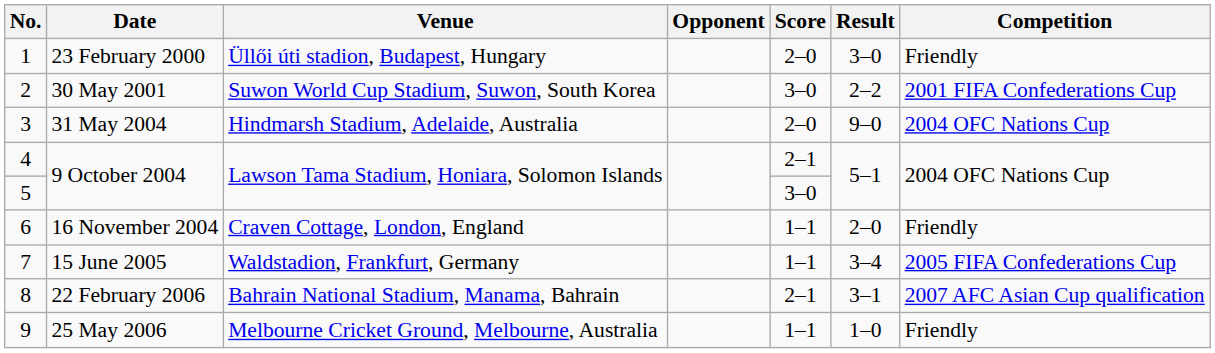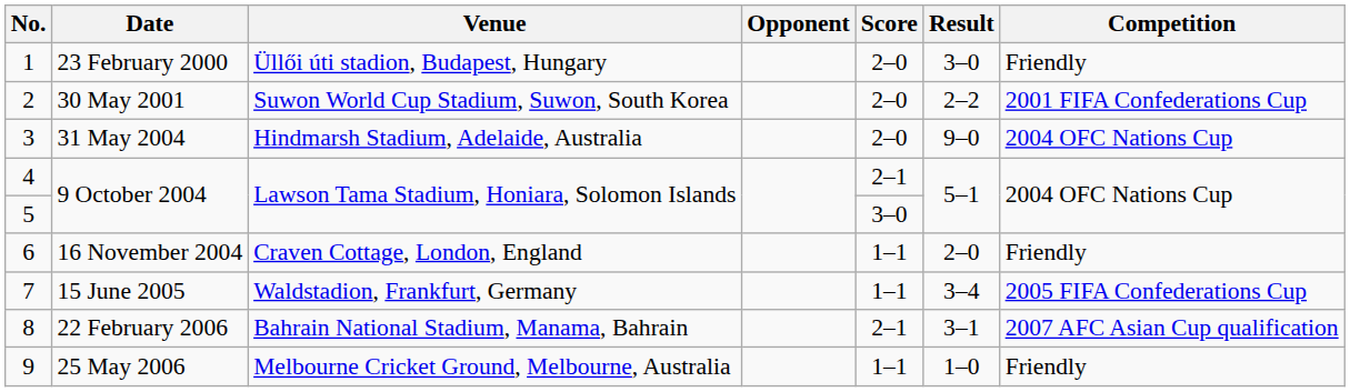2 | Score: 3–0 -> 2–0
